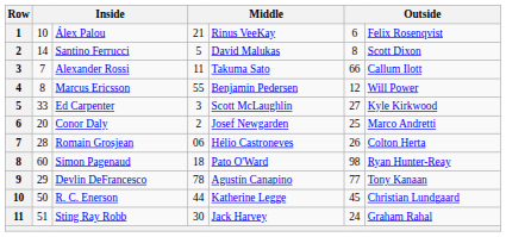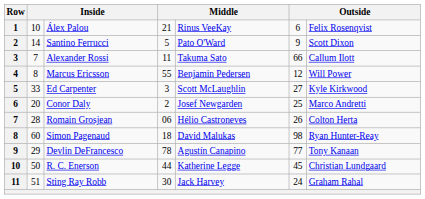Santino Ferrucci | column 5: David Malukas -> Pato O'Ward
Santino Ferrucci | column 6: 8 -> 9
Simon Pagenaud | column 5: Pato O'Ward -> David Malukas
